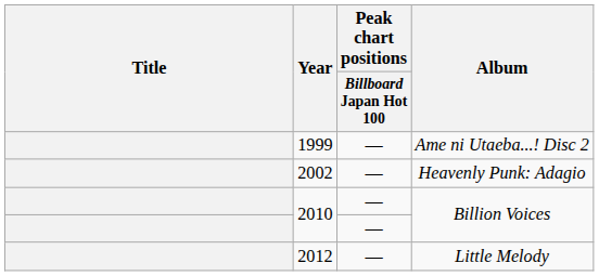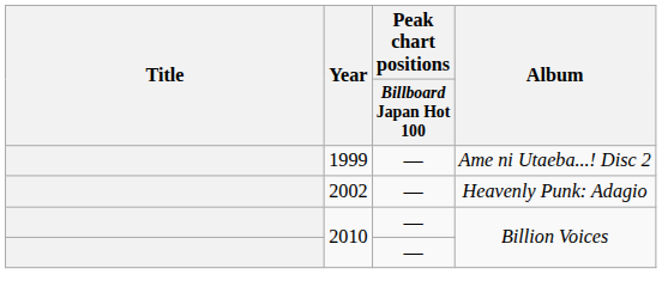- row: 2012 | — | Little Melody
